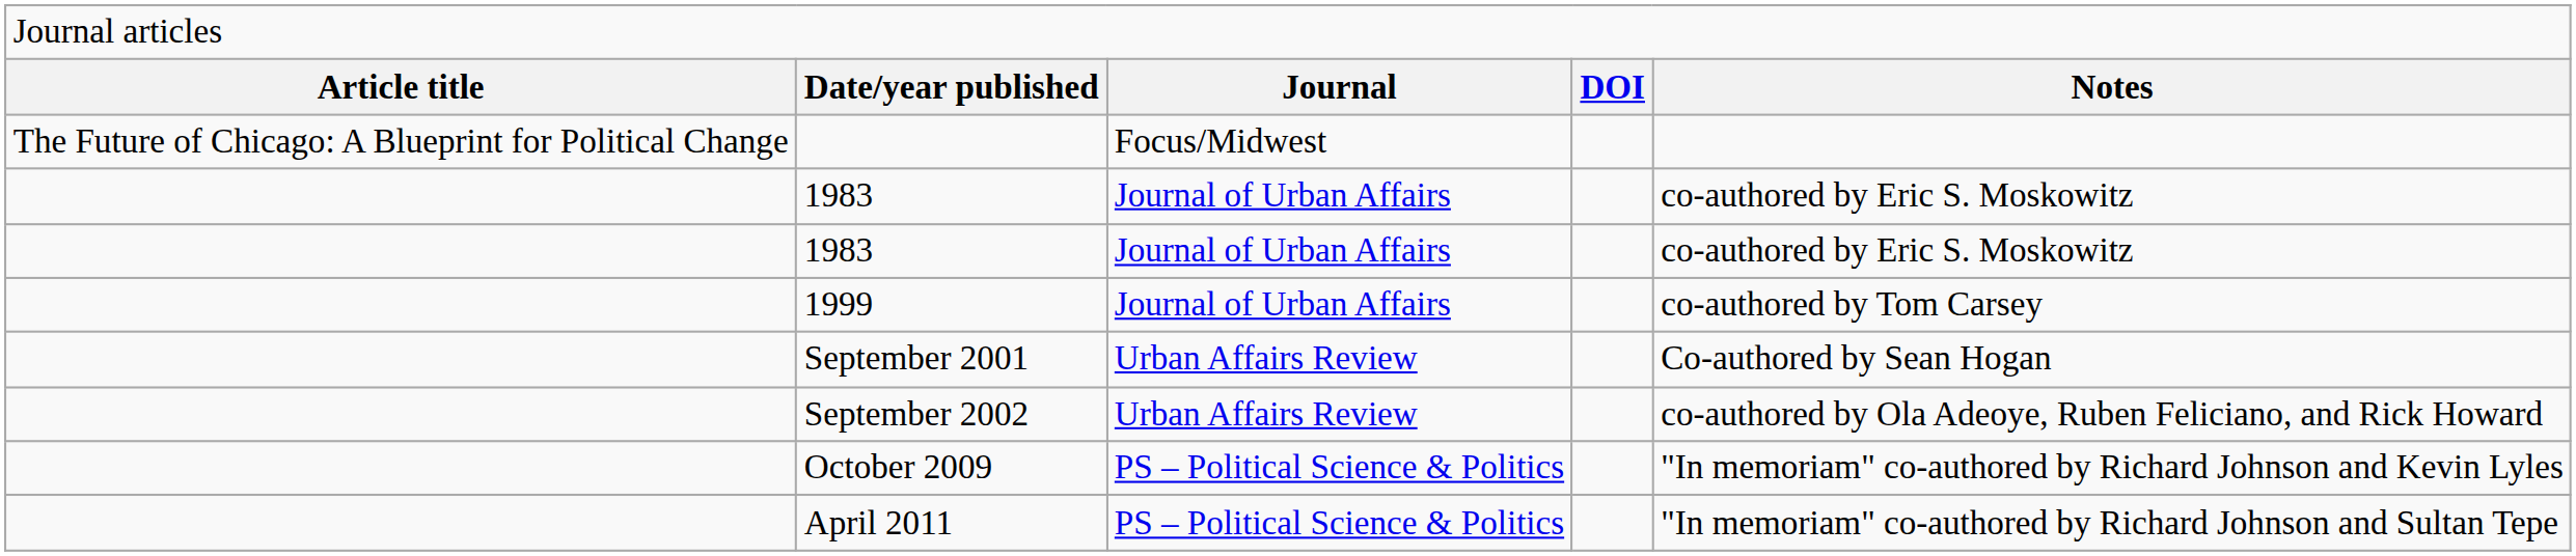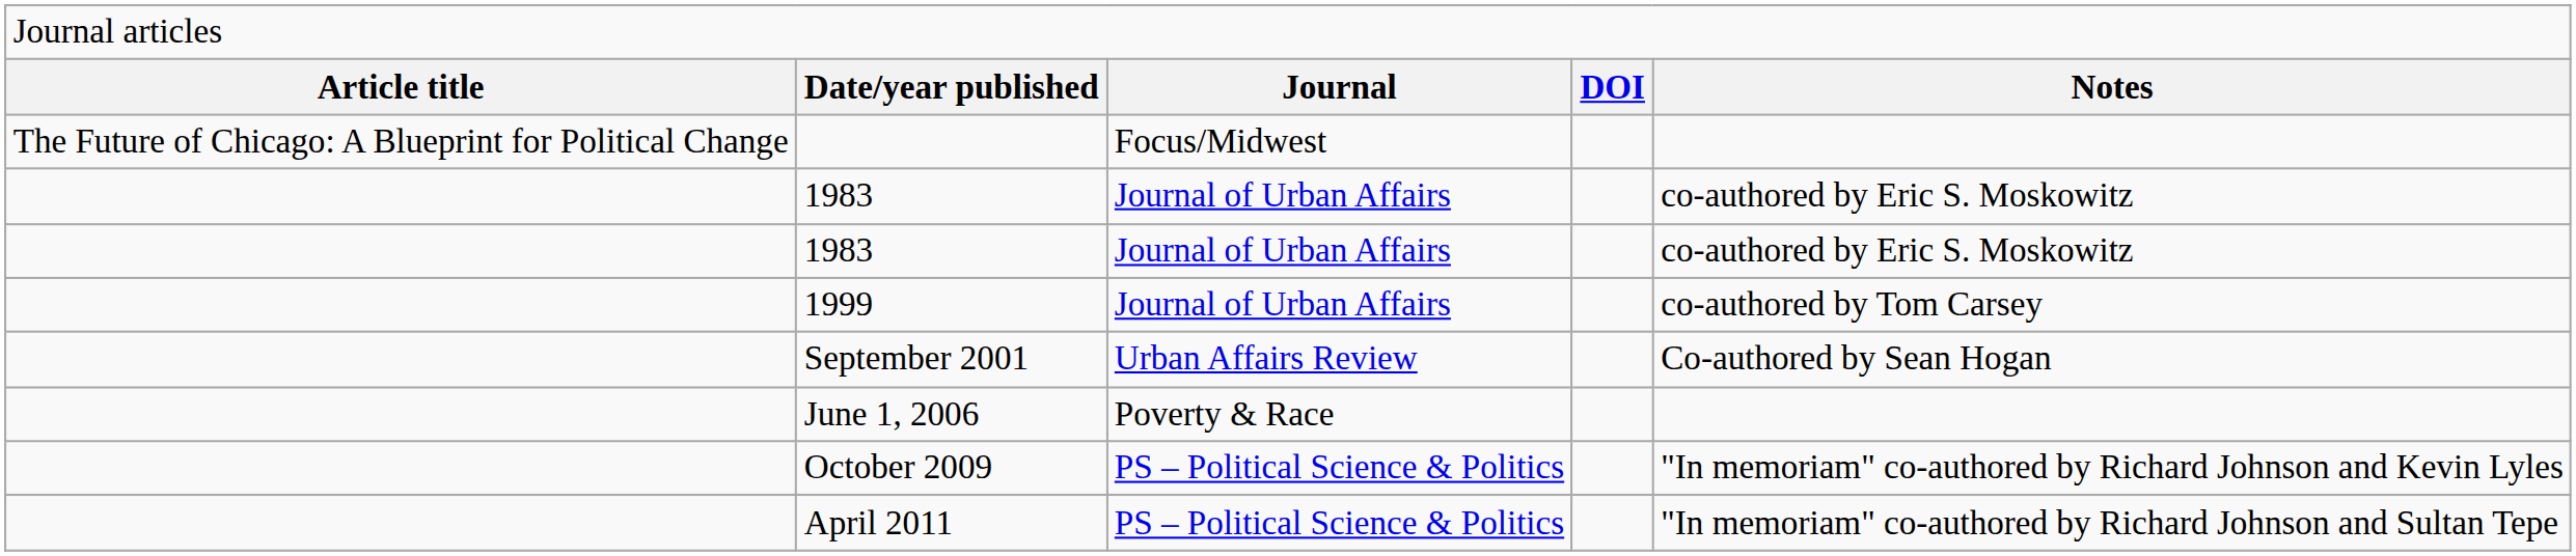- row: September 2002 | Urban Affairs Review | co-authored by Ola Adeoye, Ruben Feliciano, and Rick Howard
+ row: June 1, 2006 | Poverty & Race
